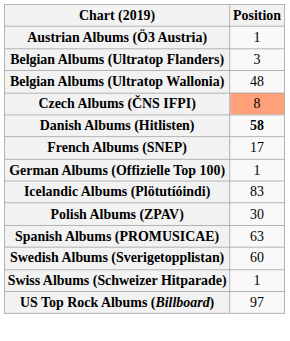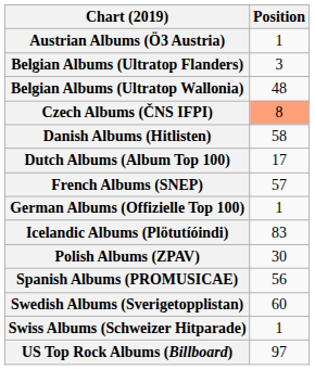Danish Albums (Hitlisten) | Position: bold -> normal
+ row: Dutch Albums (Album Top 100) | 17
French Albums (SNEP) | Position: 17 -> 57
Spanish Albums (PROMUSICAE) | Position: 63 -> 56
